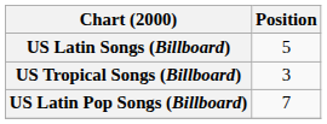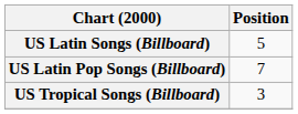rows swapped: US Latin Pop Songs (Billboard) <-> US Tropical Songs (Billboard)
